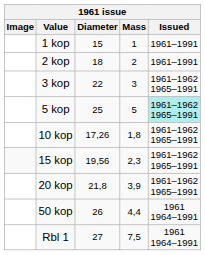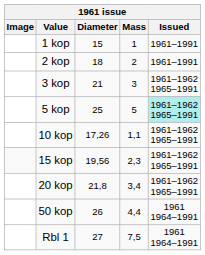3 kop | Diameter: 22 -> 21
10 kop | Mass: 1,8 -> 1,1
20 kop | Mass: 3,9 -> 3,4
